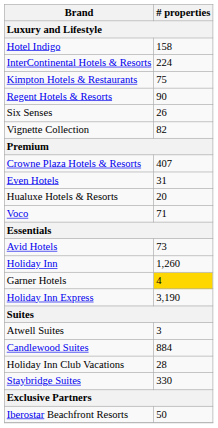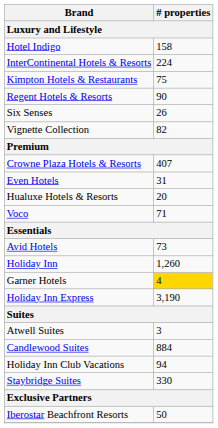Holiday Inn Club Vacations | # properties: 28 -> 94
